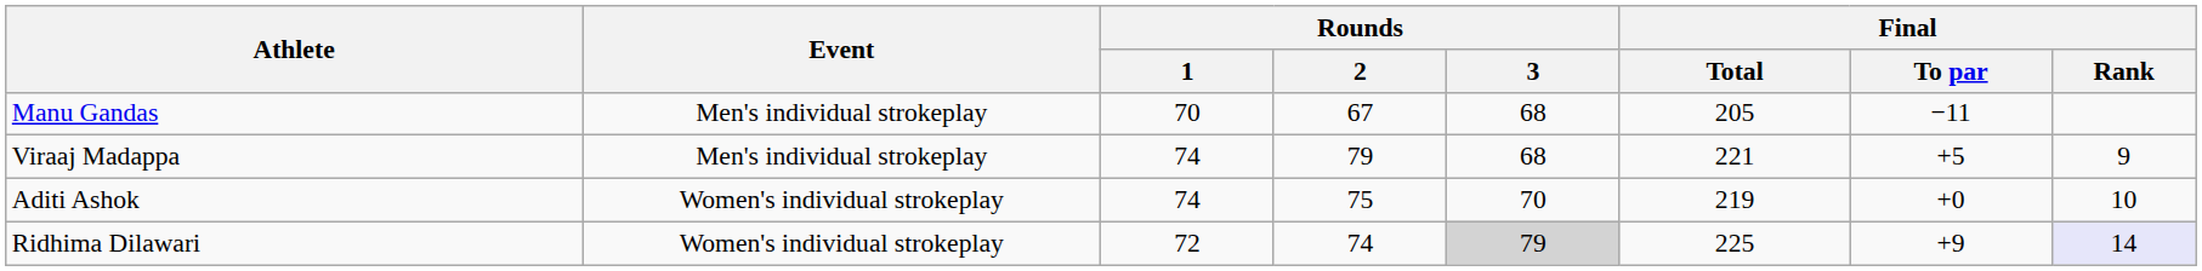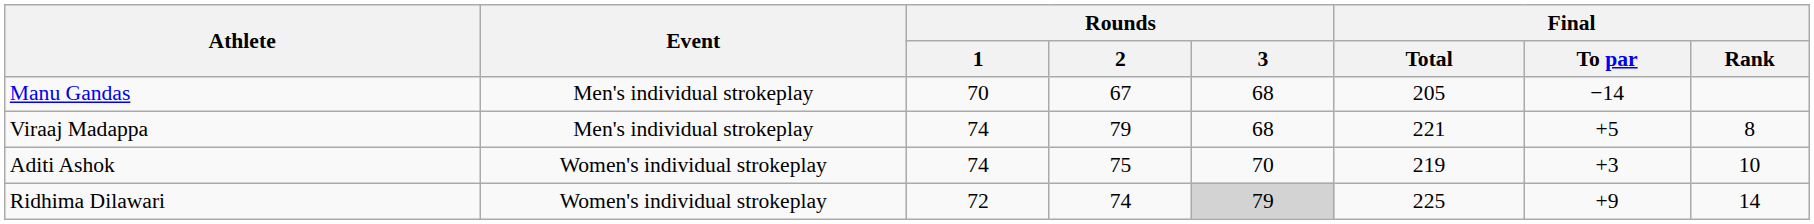Manu Gandas | Final / To par: −11 -> −14
Viraaj Madappa | Final / Rank: 9 -> 8
Aditi Ashok | Final / To par: +0 -> +3
Ridhima Dilawari | Final / Rank: lavender background -> no background
